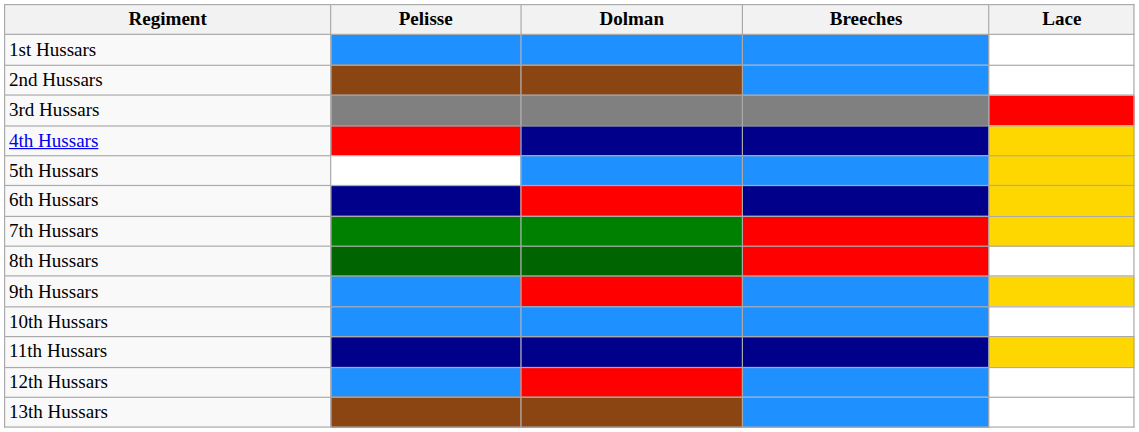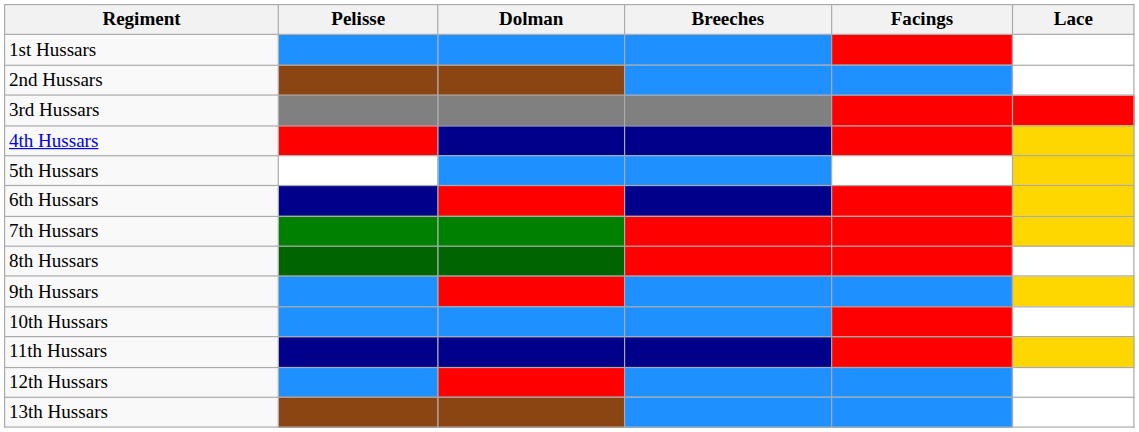+ column: Facings
